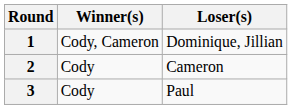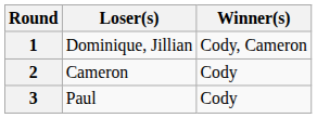columns swapped: Winner(s) <-> Loser(s)
